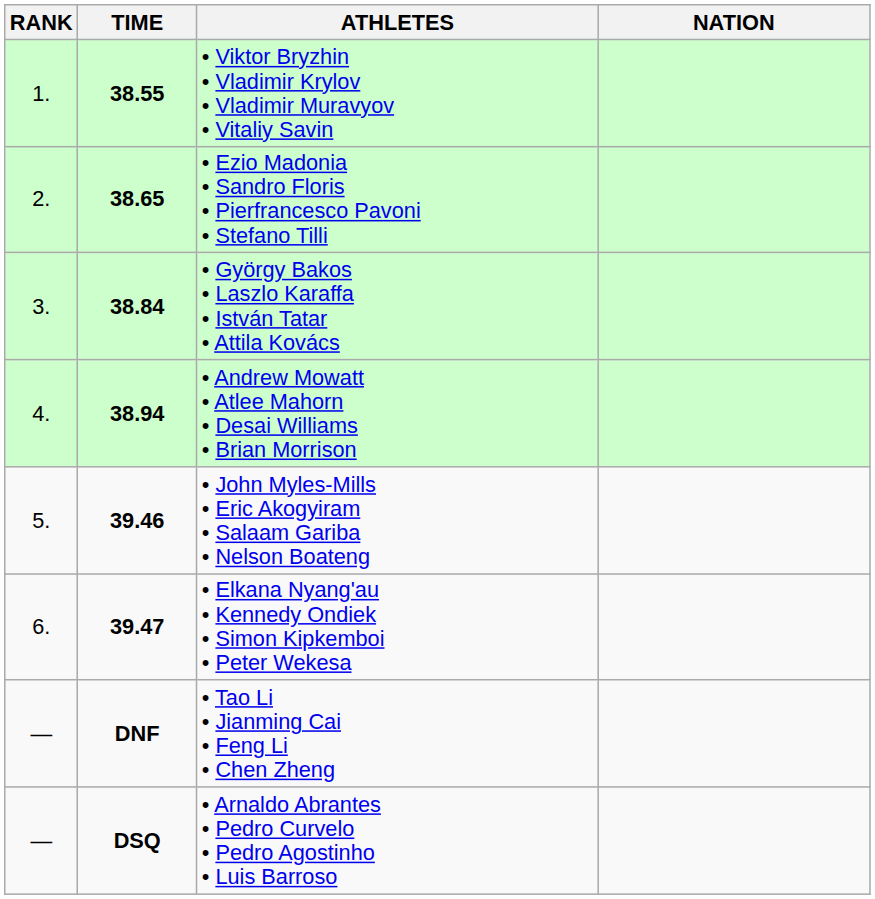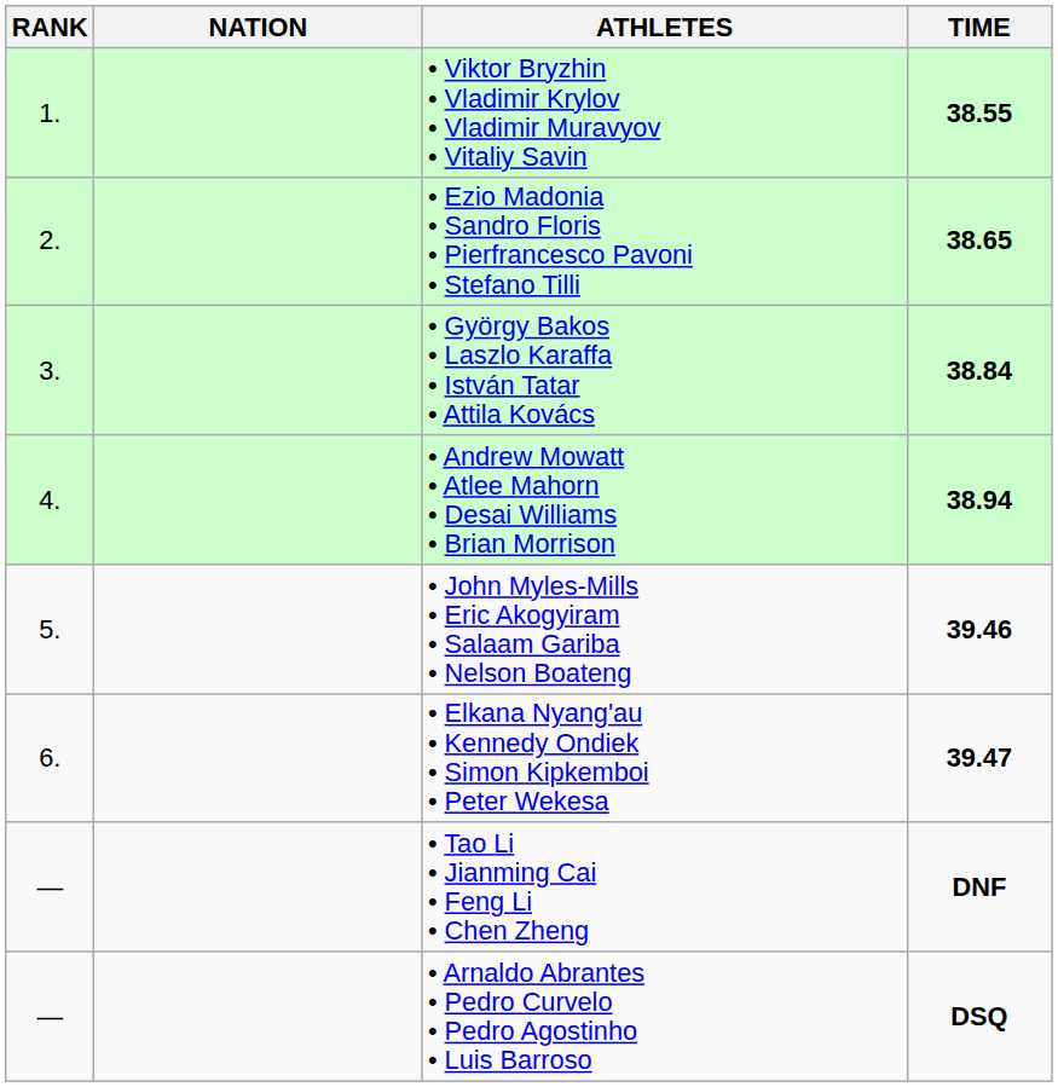columns swapped: NATION <-> TIME
